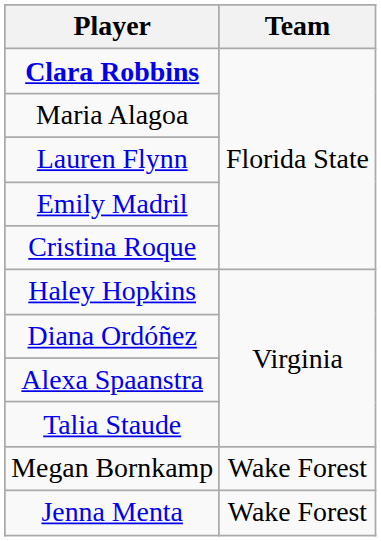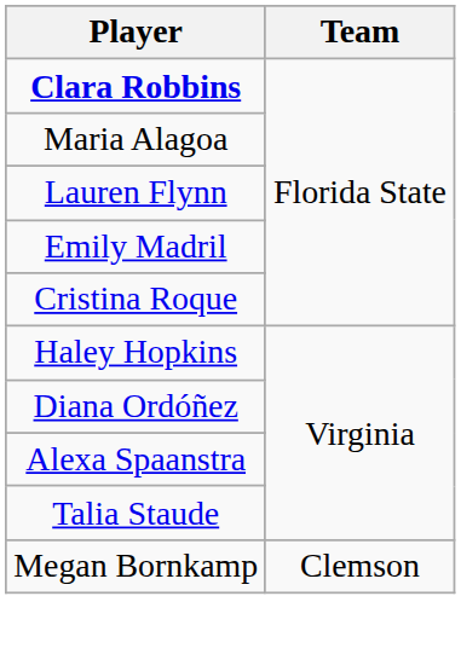Megan Bornkamp | Team: Wake Forest -> Clemson
- row: Jenna Menta | Wake Forest
